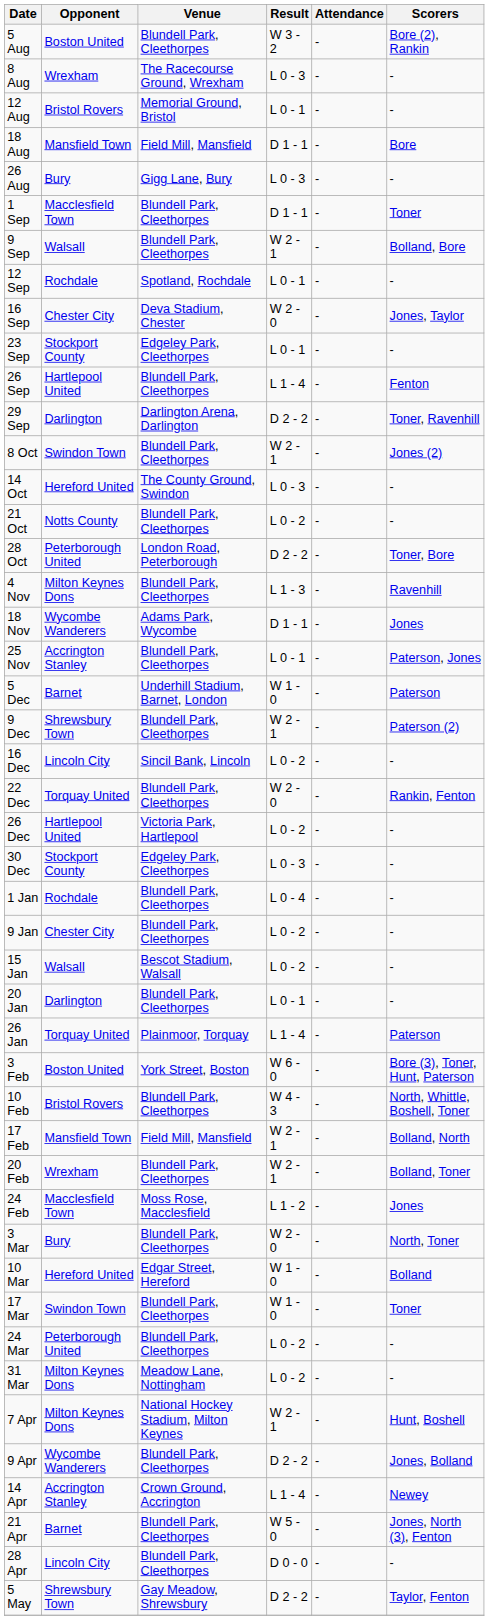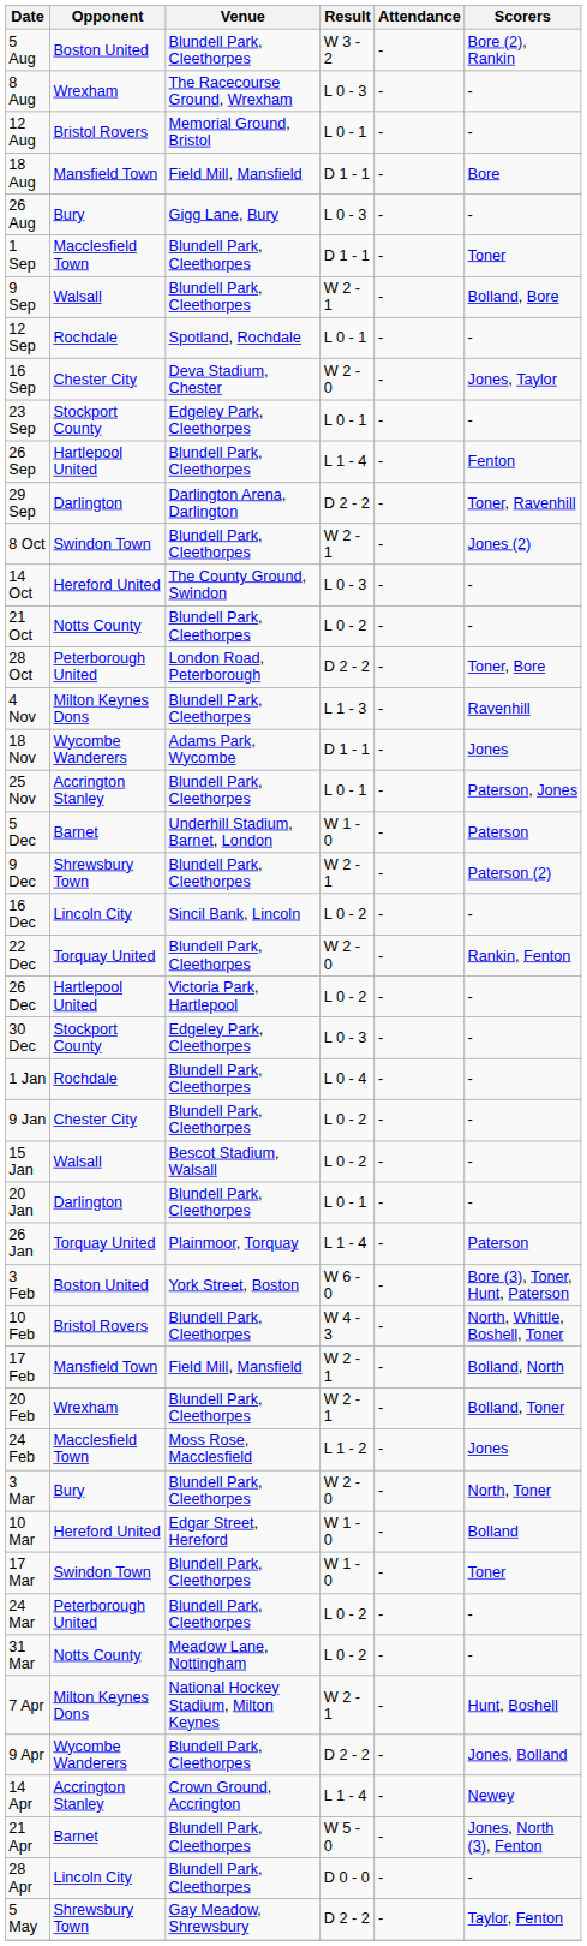31 Mar | Opponent: Milton Keynes Dons -> Notts County
